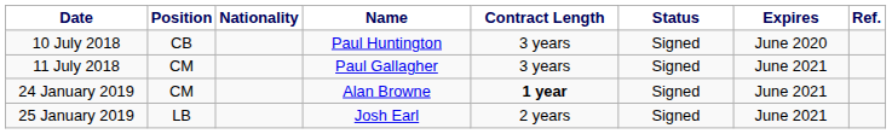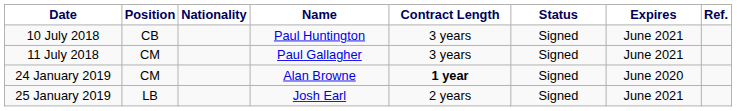10 July 2018 | Expires: June 2020 -> June 2021
24 January 2019 | Expires: June 2021 -> June 2020
